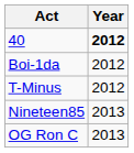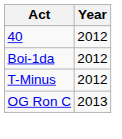40 | Year: bold -> normal
- row: Nineteen85 | 2013
